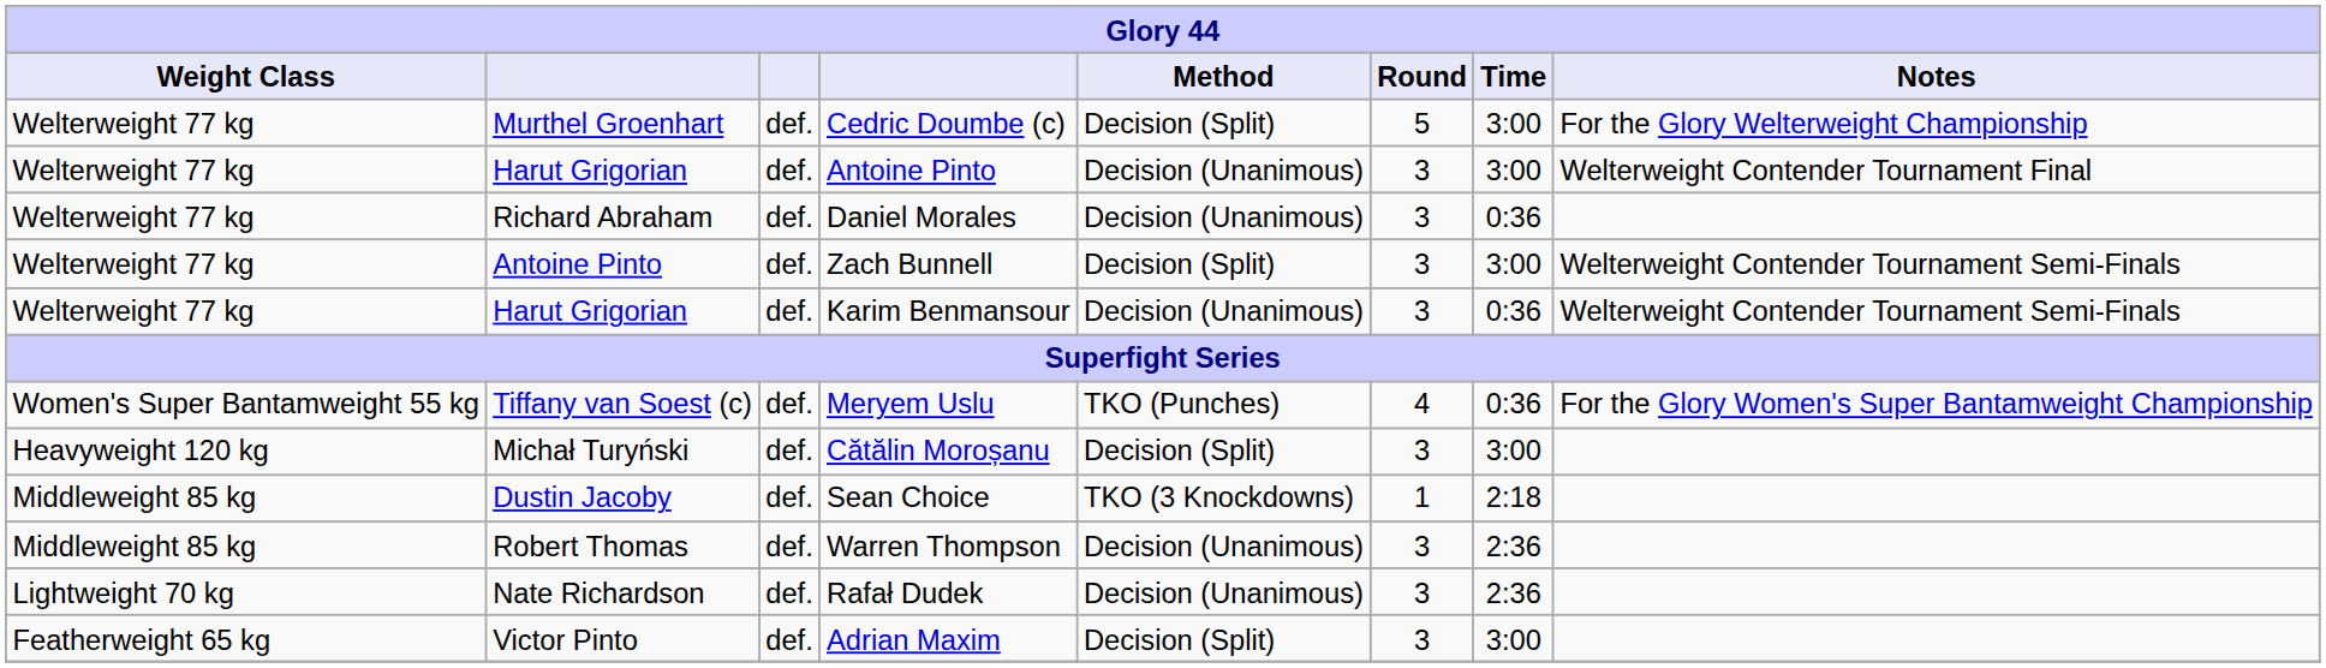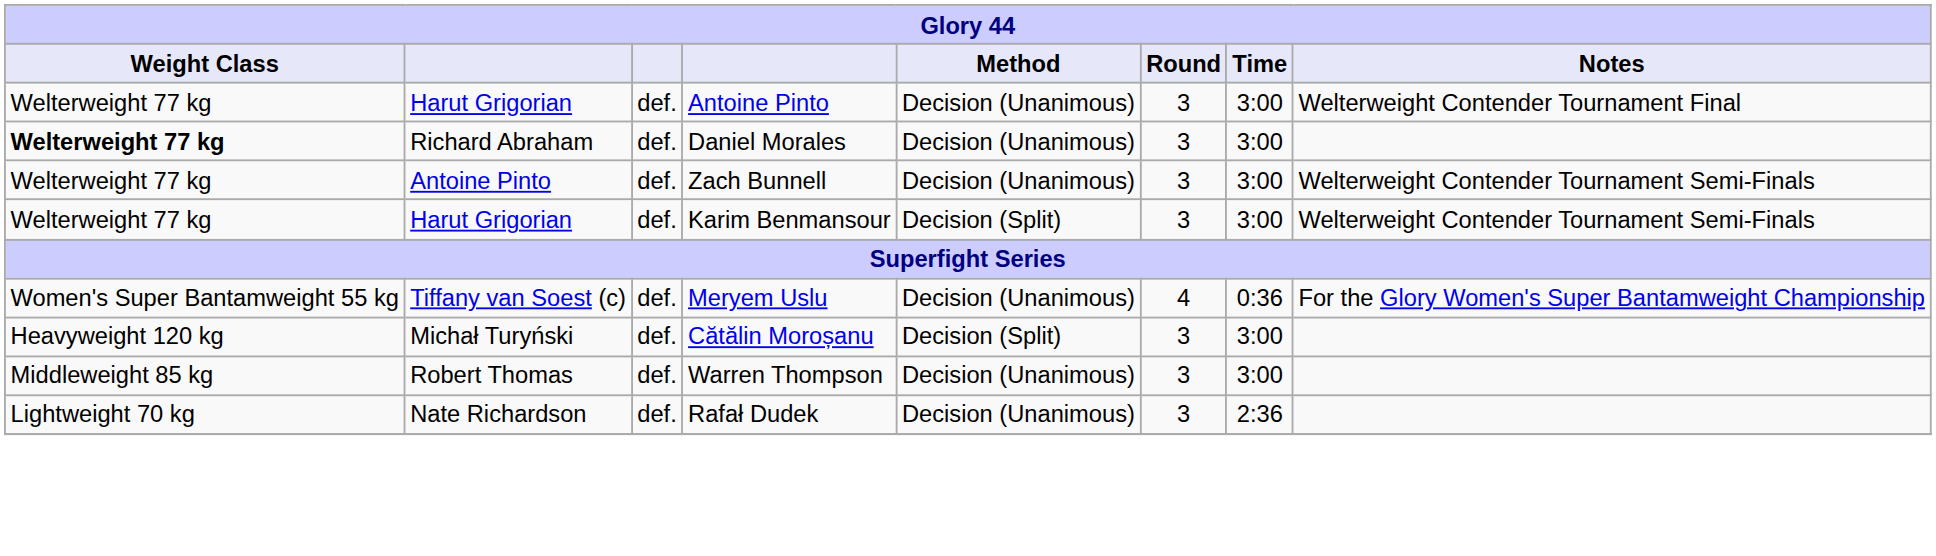- row: Welterweight 77 kg | Murthel Groenhart | def. | Cedric Doumbe (c) | Decision (Split) | 5 | 3:00 | For the Glory Welterweight Championship
Daniel Morales | Weight Class: normal -> bold
Daniel Morales | Time: 0:36 -> 3:00
Zach Bunnell | Method: Decision (Split) -> Decision (Unanimous)
Karim Benmansour | Method: Decision (Unanimous) -> Decision (Split)
Karim Benmansour | Time: 0:36 -> 3:00
Meryem Uslu | Method: TKO (Punches) -> Decision (Unanimous)
- row: Middleweight 85 kg | Dustin Jacoby | def. | Sean Choice | TKO (3 Knockdowns) | 1 | 2:18
Warren Thompson | Time: 2:36 -> 3:00
- row: Featherweight 65 kg | Victor Pinto | def. | Adrian Maxim | Decision (Split) | 3 | 3:00
